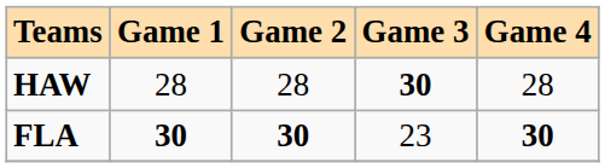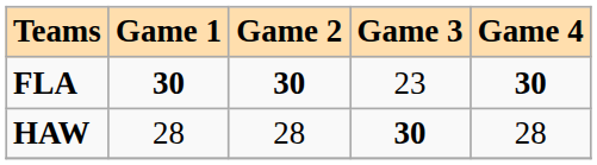rows swapped: FLA <-> HAW
